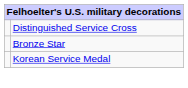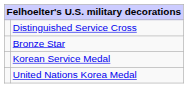+ row: United Nations Korea Medal
